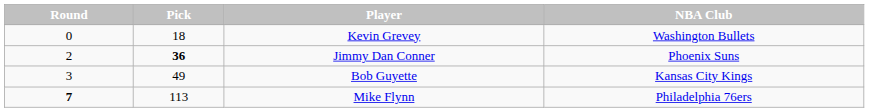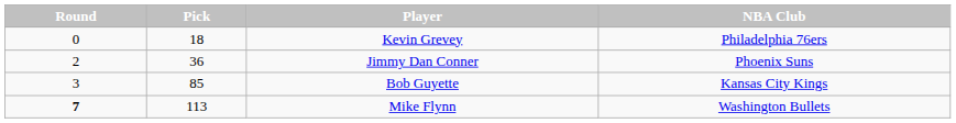Kevin Grevey | NBA Club: Washington Bullets -> Philadelphia 76ers
Jimmy Dan Conner | Pick: bold -> normal
Bob Guyette | Pick: 49 -> 85
Mike Flynn | NBA Club: Philadelphia 76ers -> Washington Bullets
